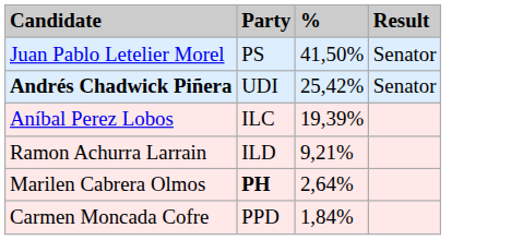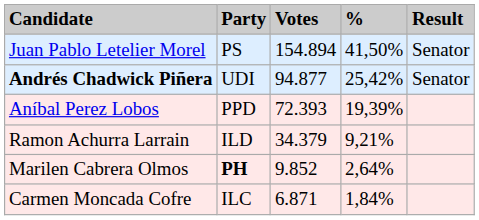+ column: Votes | 154.894 | 94.877 | 72.393 | 34.379 | 9.852 | 6.871
Aníbal Perez Lobos | Party: ILC -> PPD
Carmen Moncada Cofre | Party: PPD -> ILC
